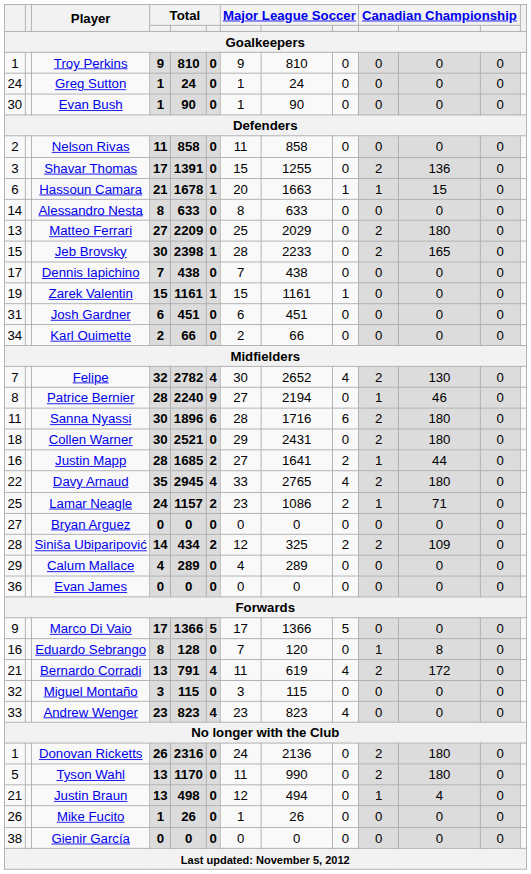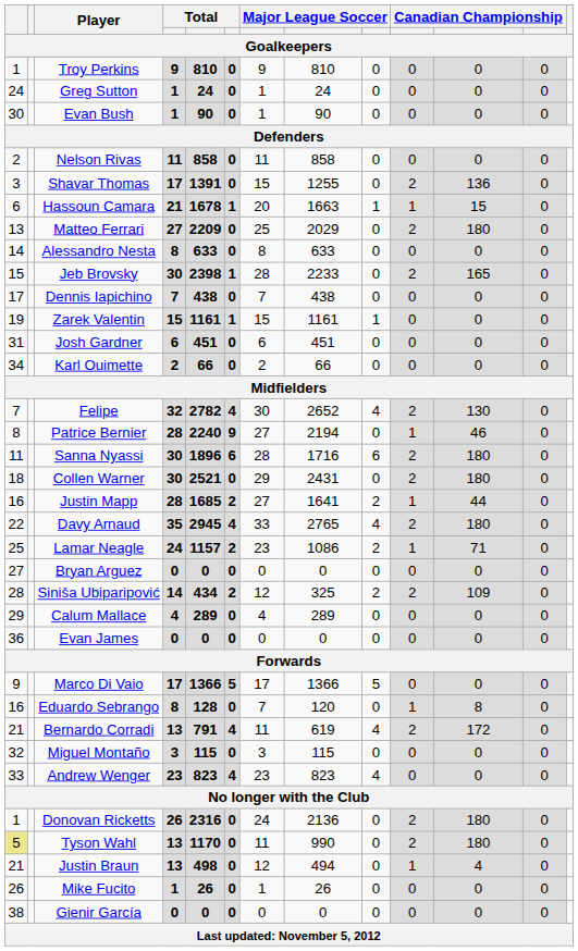rows swapped: Matteo Ferrari <-> Alessandro Nesta
Tyson Wahl | column 1: no background -> khaki background
